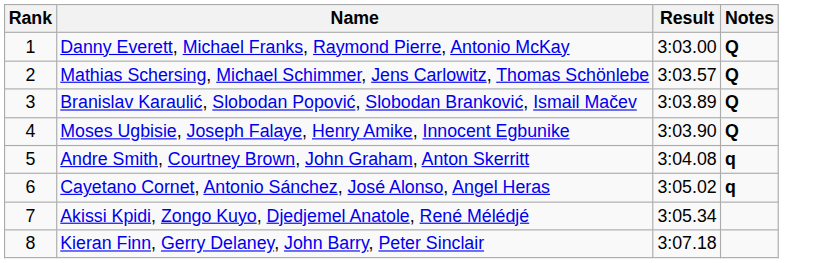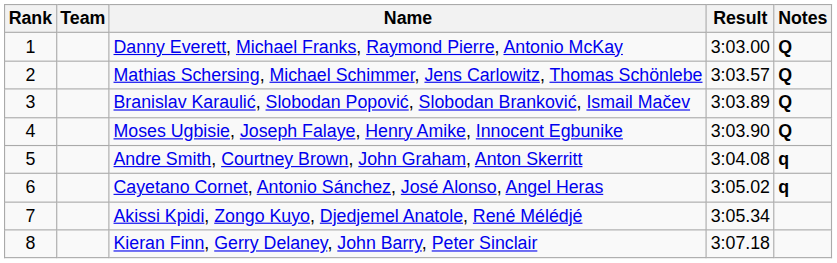+ column: Team
